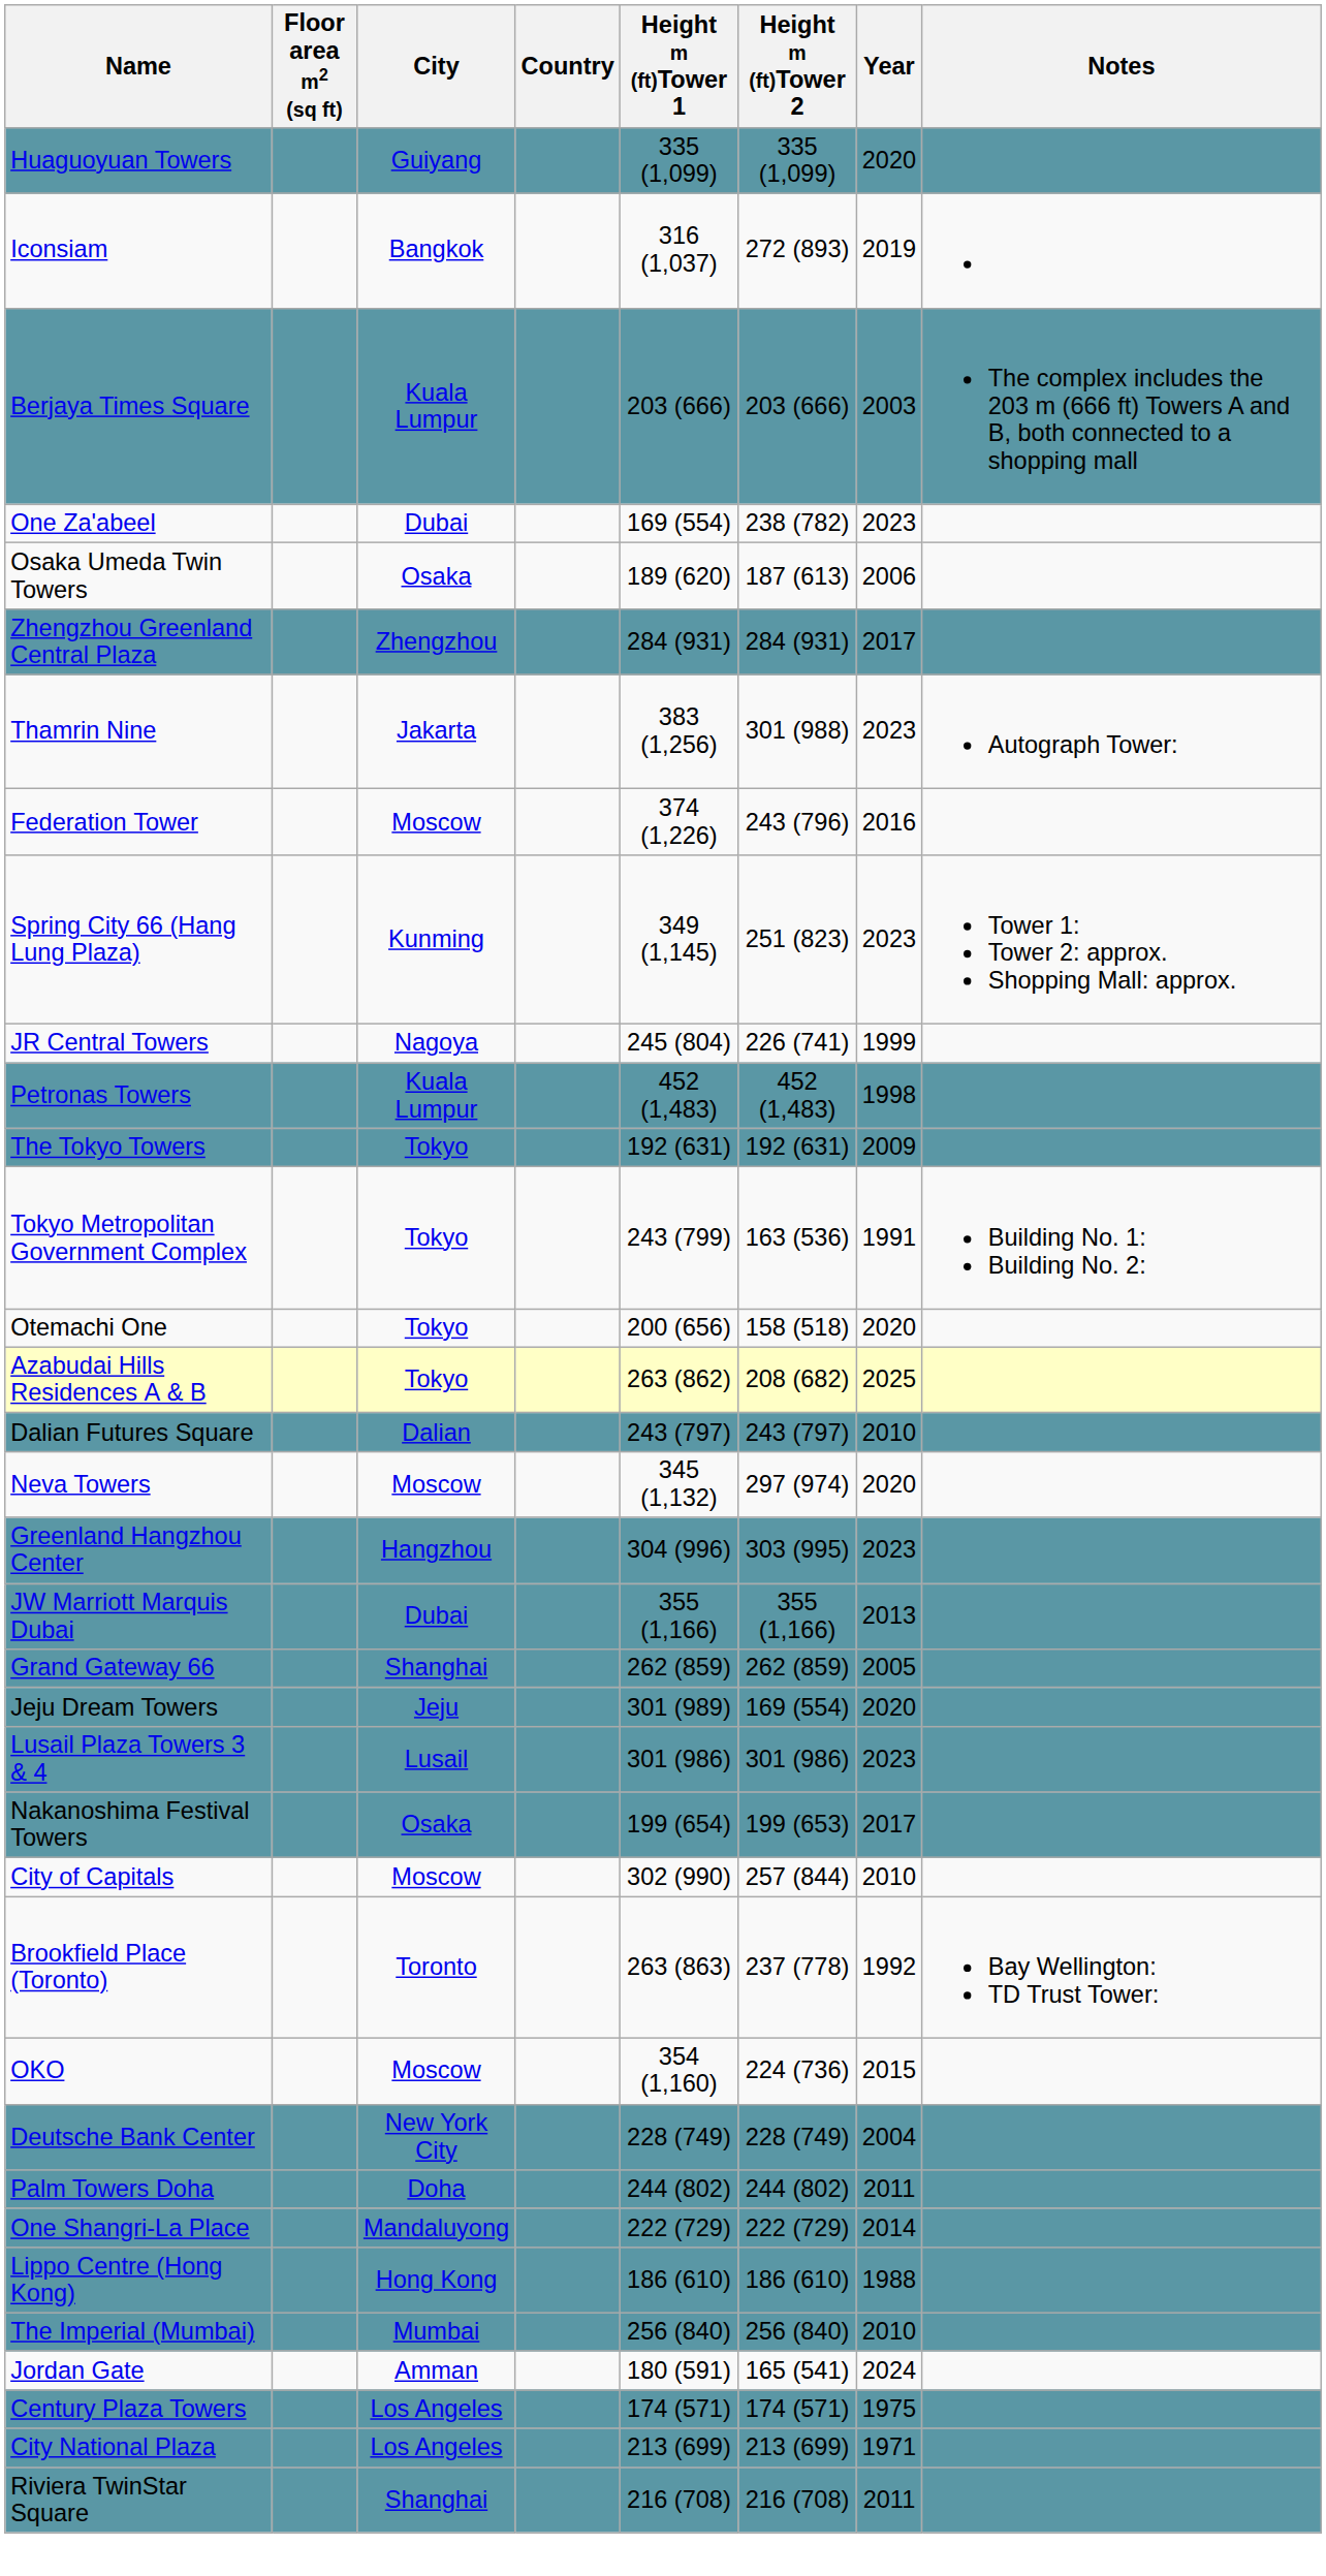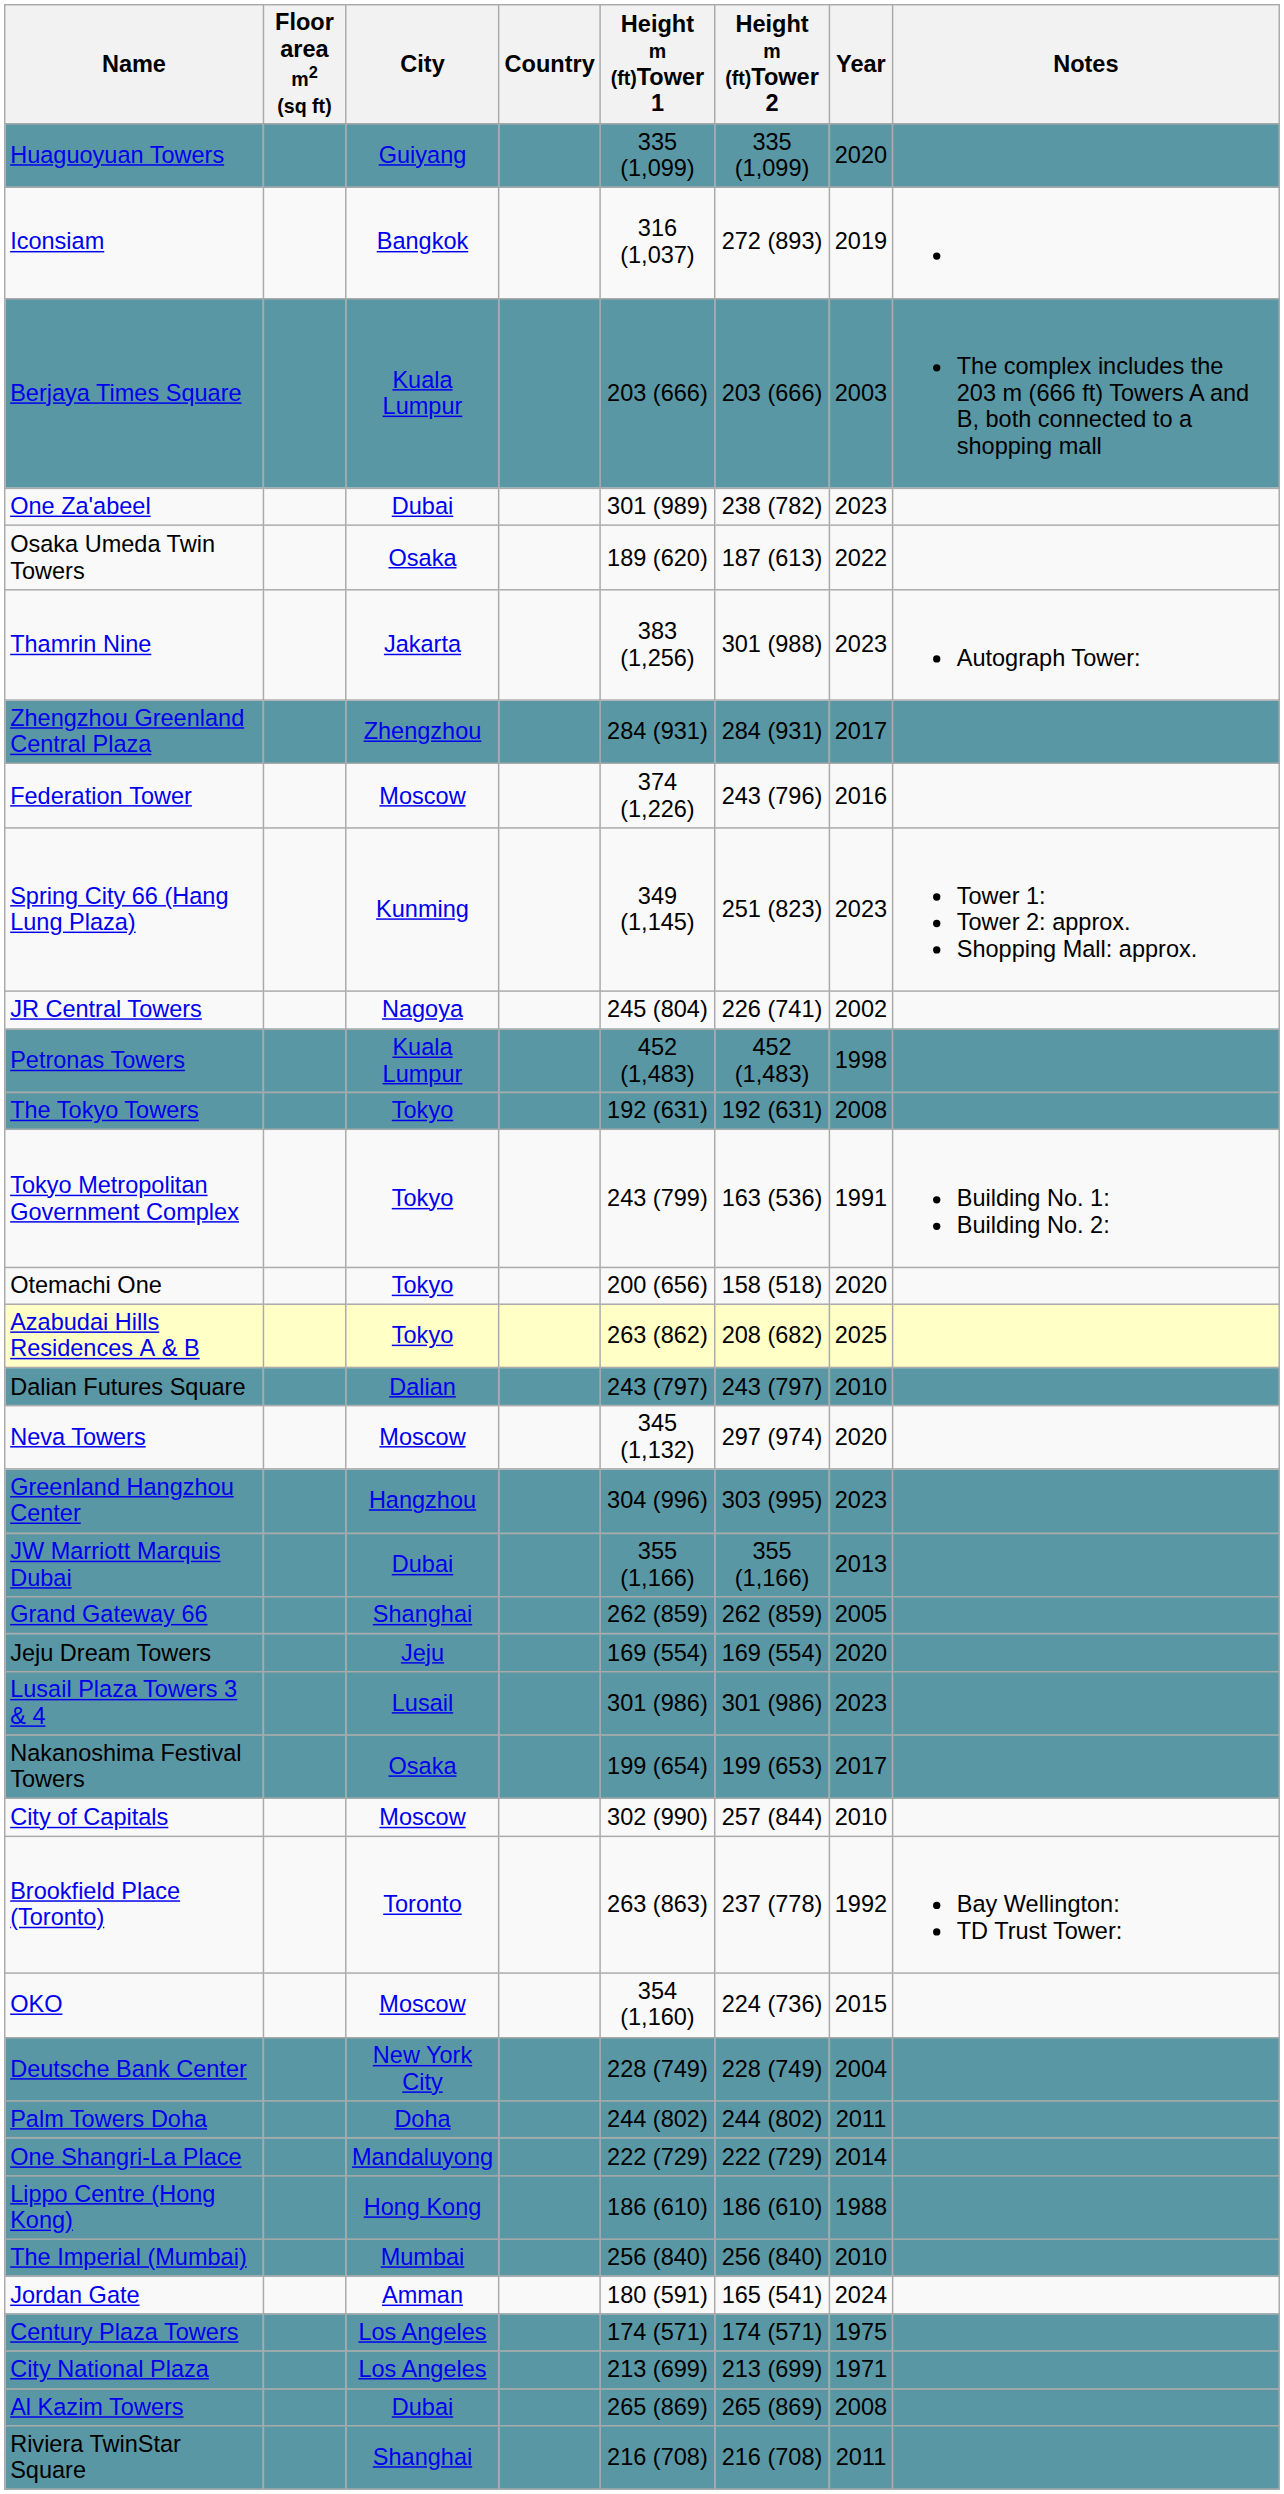One Za'abeel | Height m (ft)Tower 1: 169 (554) -> 301 (989)
Osaka Umeda Twin Towers | Year: 2006 -> 2022
rows swapped: Thamrin Nine <-> Zhengzhou Greenland Central Plaza
JR Central Towers | Year: 1999 -> 2002
The Tokyo Towers | Year: 2009 -> 2008
Jeju Dream Towers | Height m (ft)Tower 1: 301 (989) -> 169 (554)
+ row: Al Kazim Towers | Dubai | 265 (869) | 265 (869) | 2008
